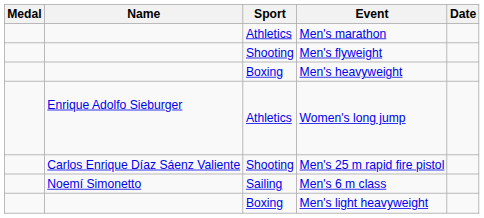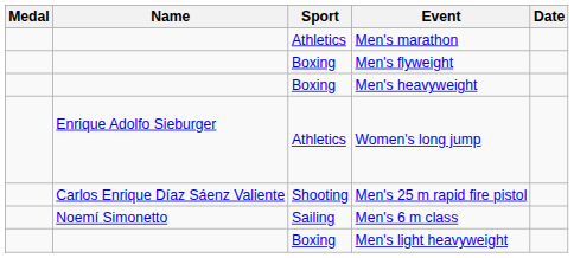Men's flyweight | Sport: Shooting -> Boxing
